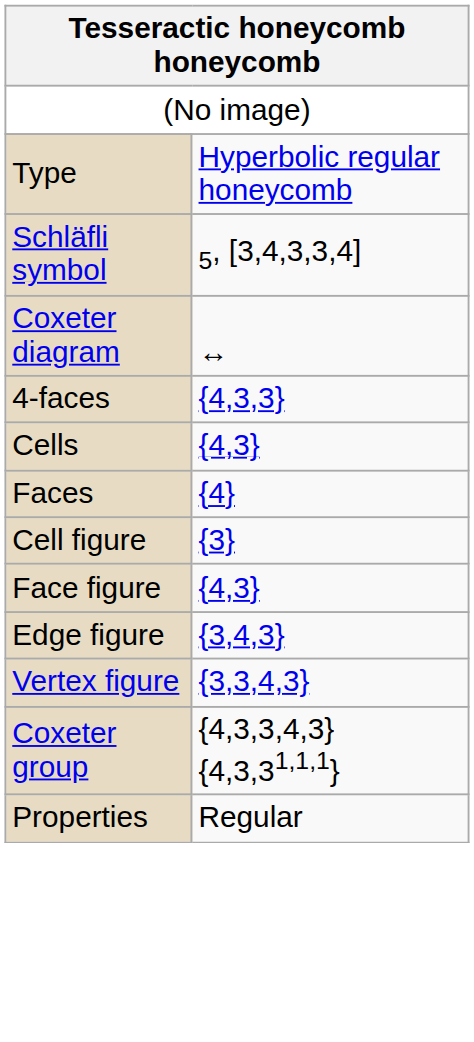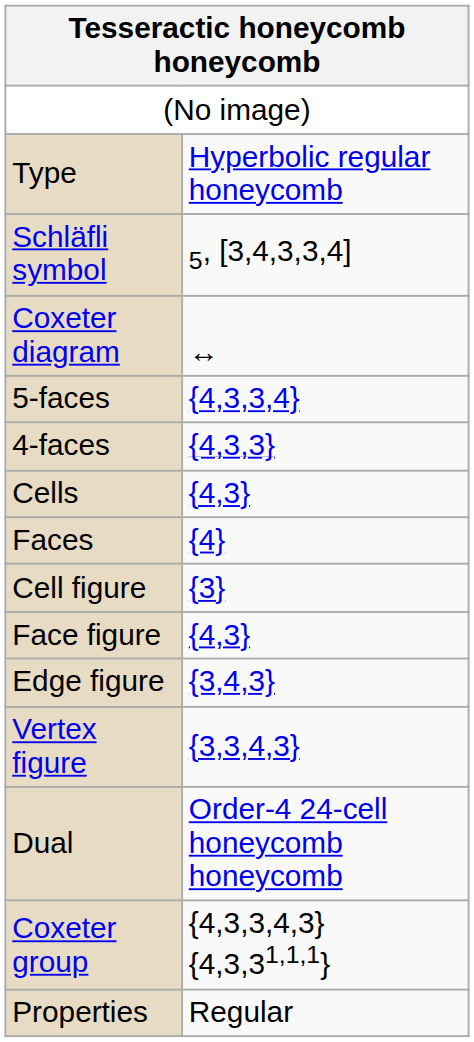+ row: 5-faces | {4,3,3,4}
+ row: Dual | Order-4 24-cell honeycomb honeycomb
